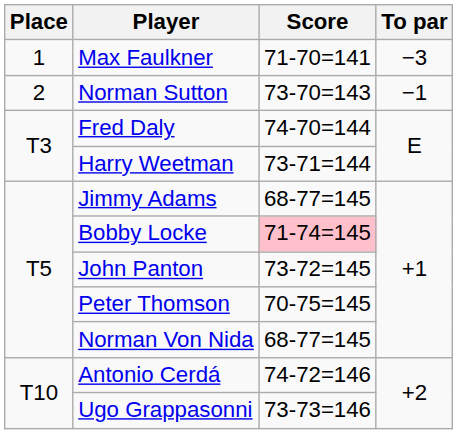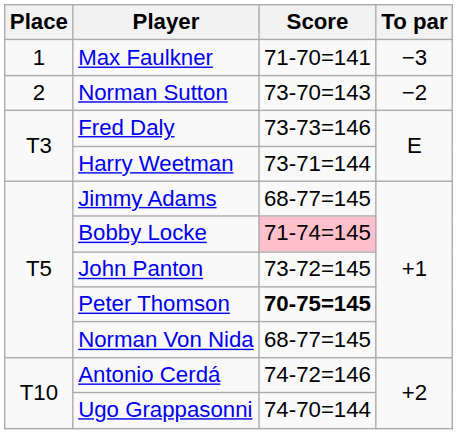Norman Sutton | To par: −1 -> −2
Fred Daly | Score: 74-70=144 -> 73-73=146
Peter Thomson | Score: normal -> bold
Ugo Grappasonni | Score: 73-73=146 -> 74-70=144
